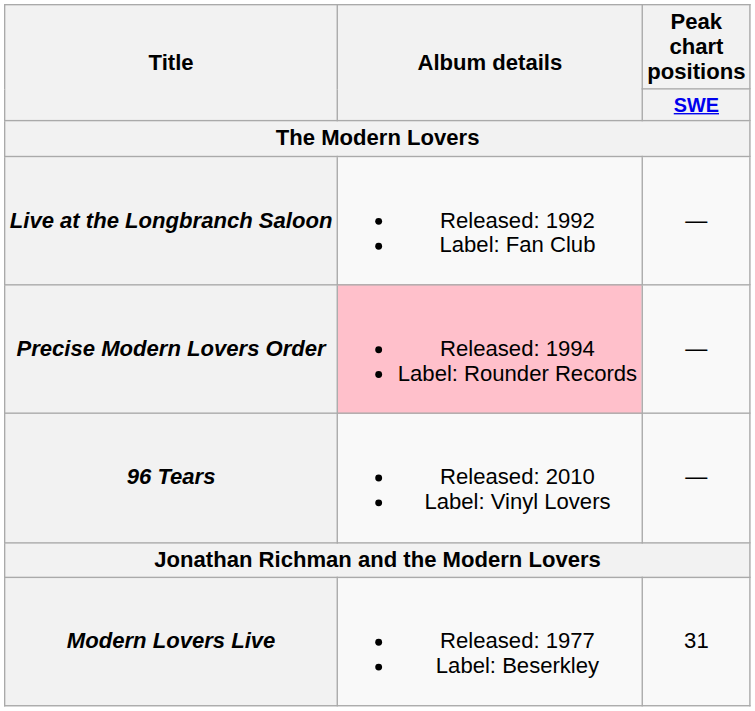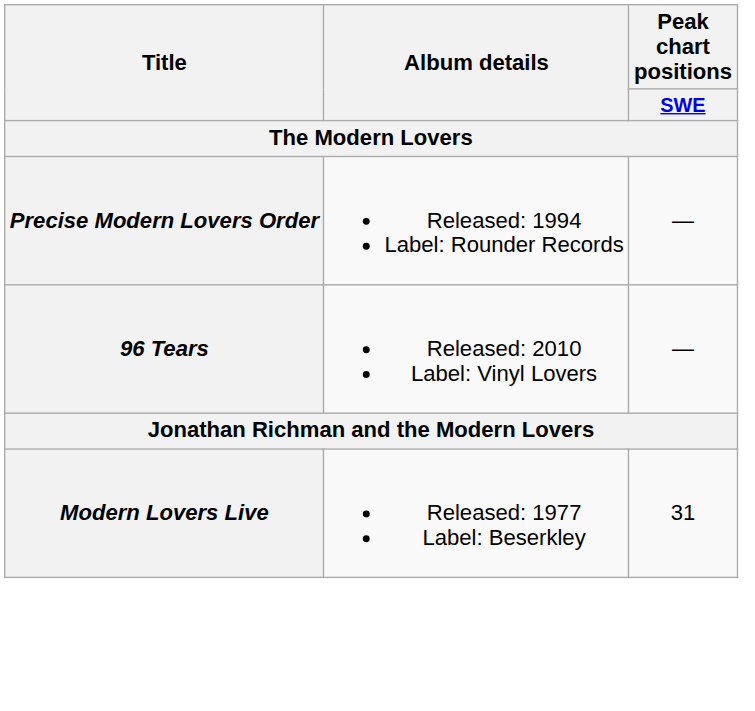- row: Live at the Longbranch Saloon | Released: 1992 Label: Fan Club | —
Precise Modern Lovers Order | Album details: pink background -> no background
